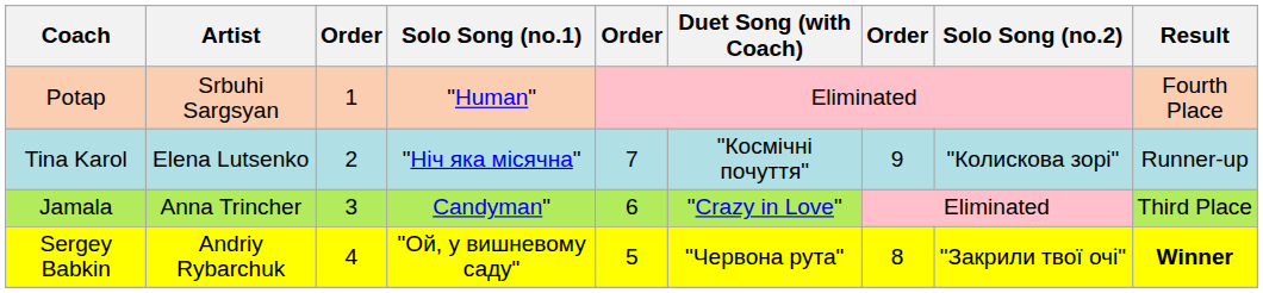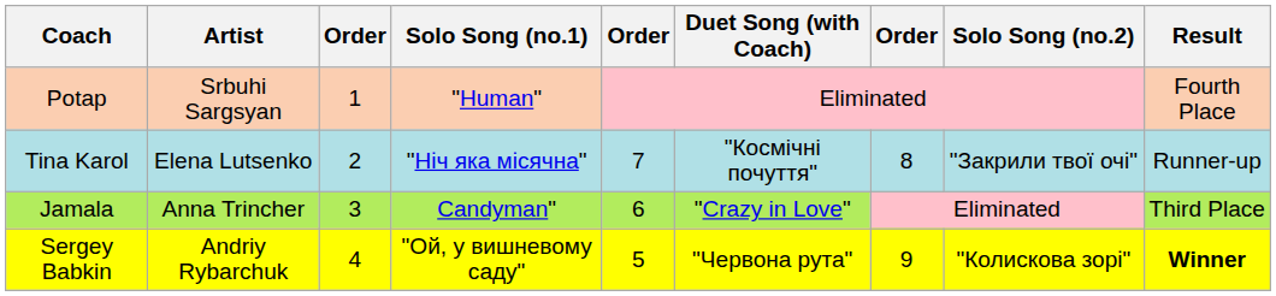Tina Karol | column 7: 9 -> 8
Tina Karol | Solo Song (no.2): "Колискова зорі" -> "Закрили твої очі"
Sergey Babkin | column 7: 8 -> 9
Sergey Babkin | Solo Song (no.2): "Закрили твої очі" -> "Колискова зорі"
